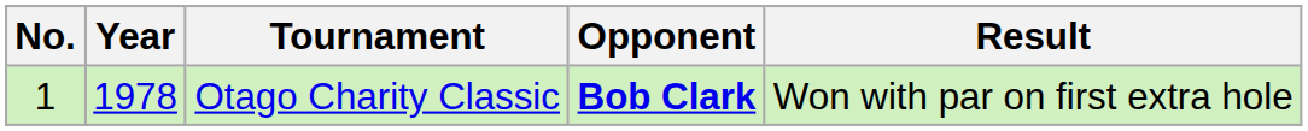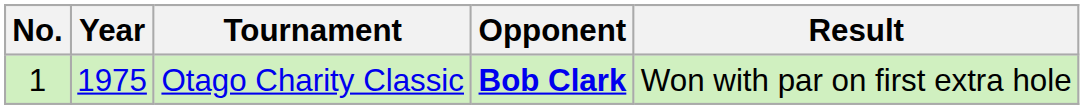Otago Charity Classic | Year: 1978 -> 1975
